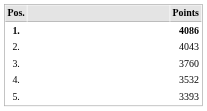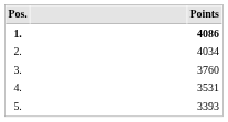2. | Points: 4043 -> 4034
4. | Points: 3532 -> 3531
